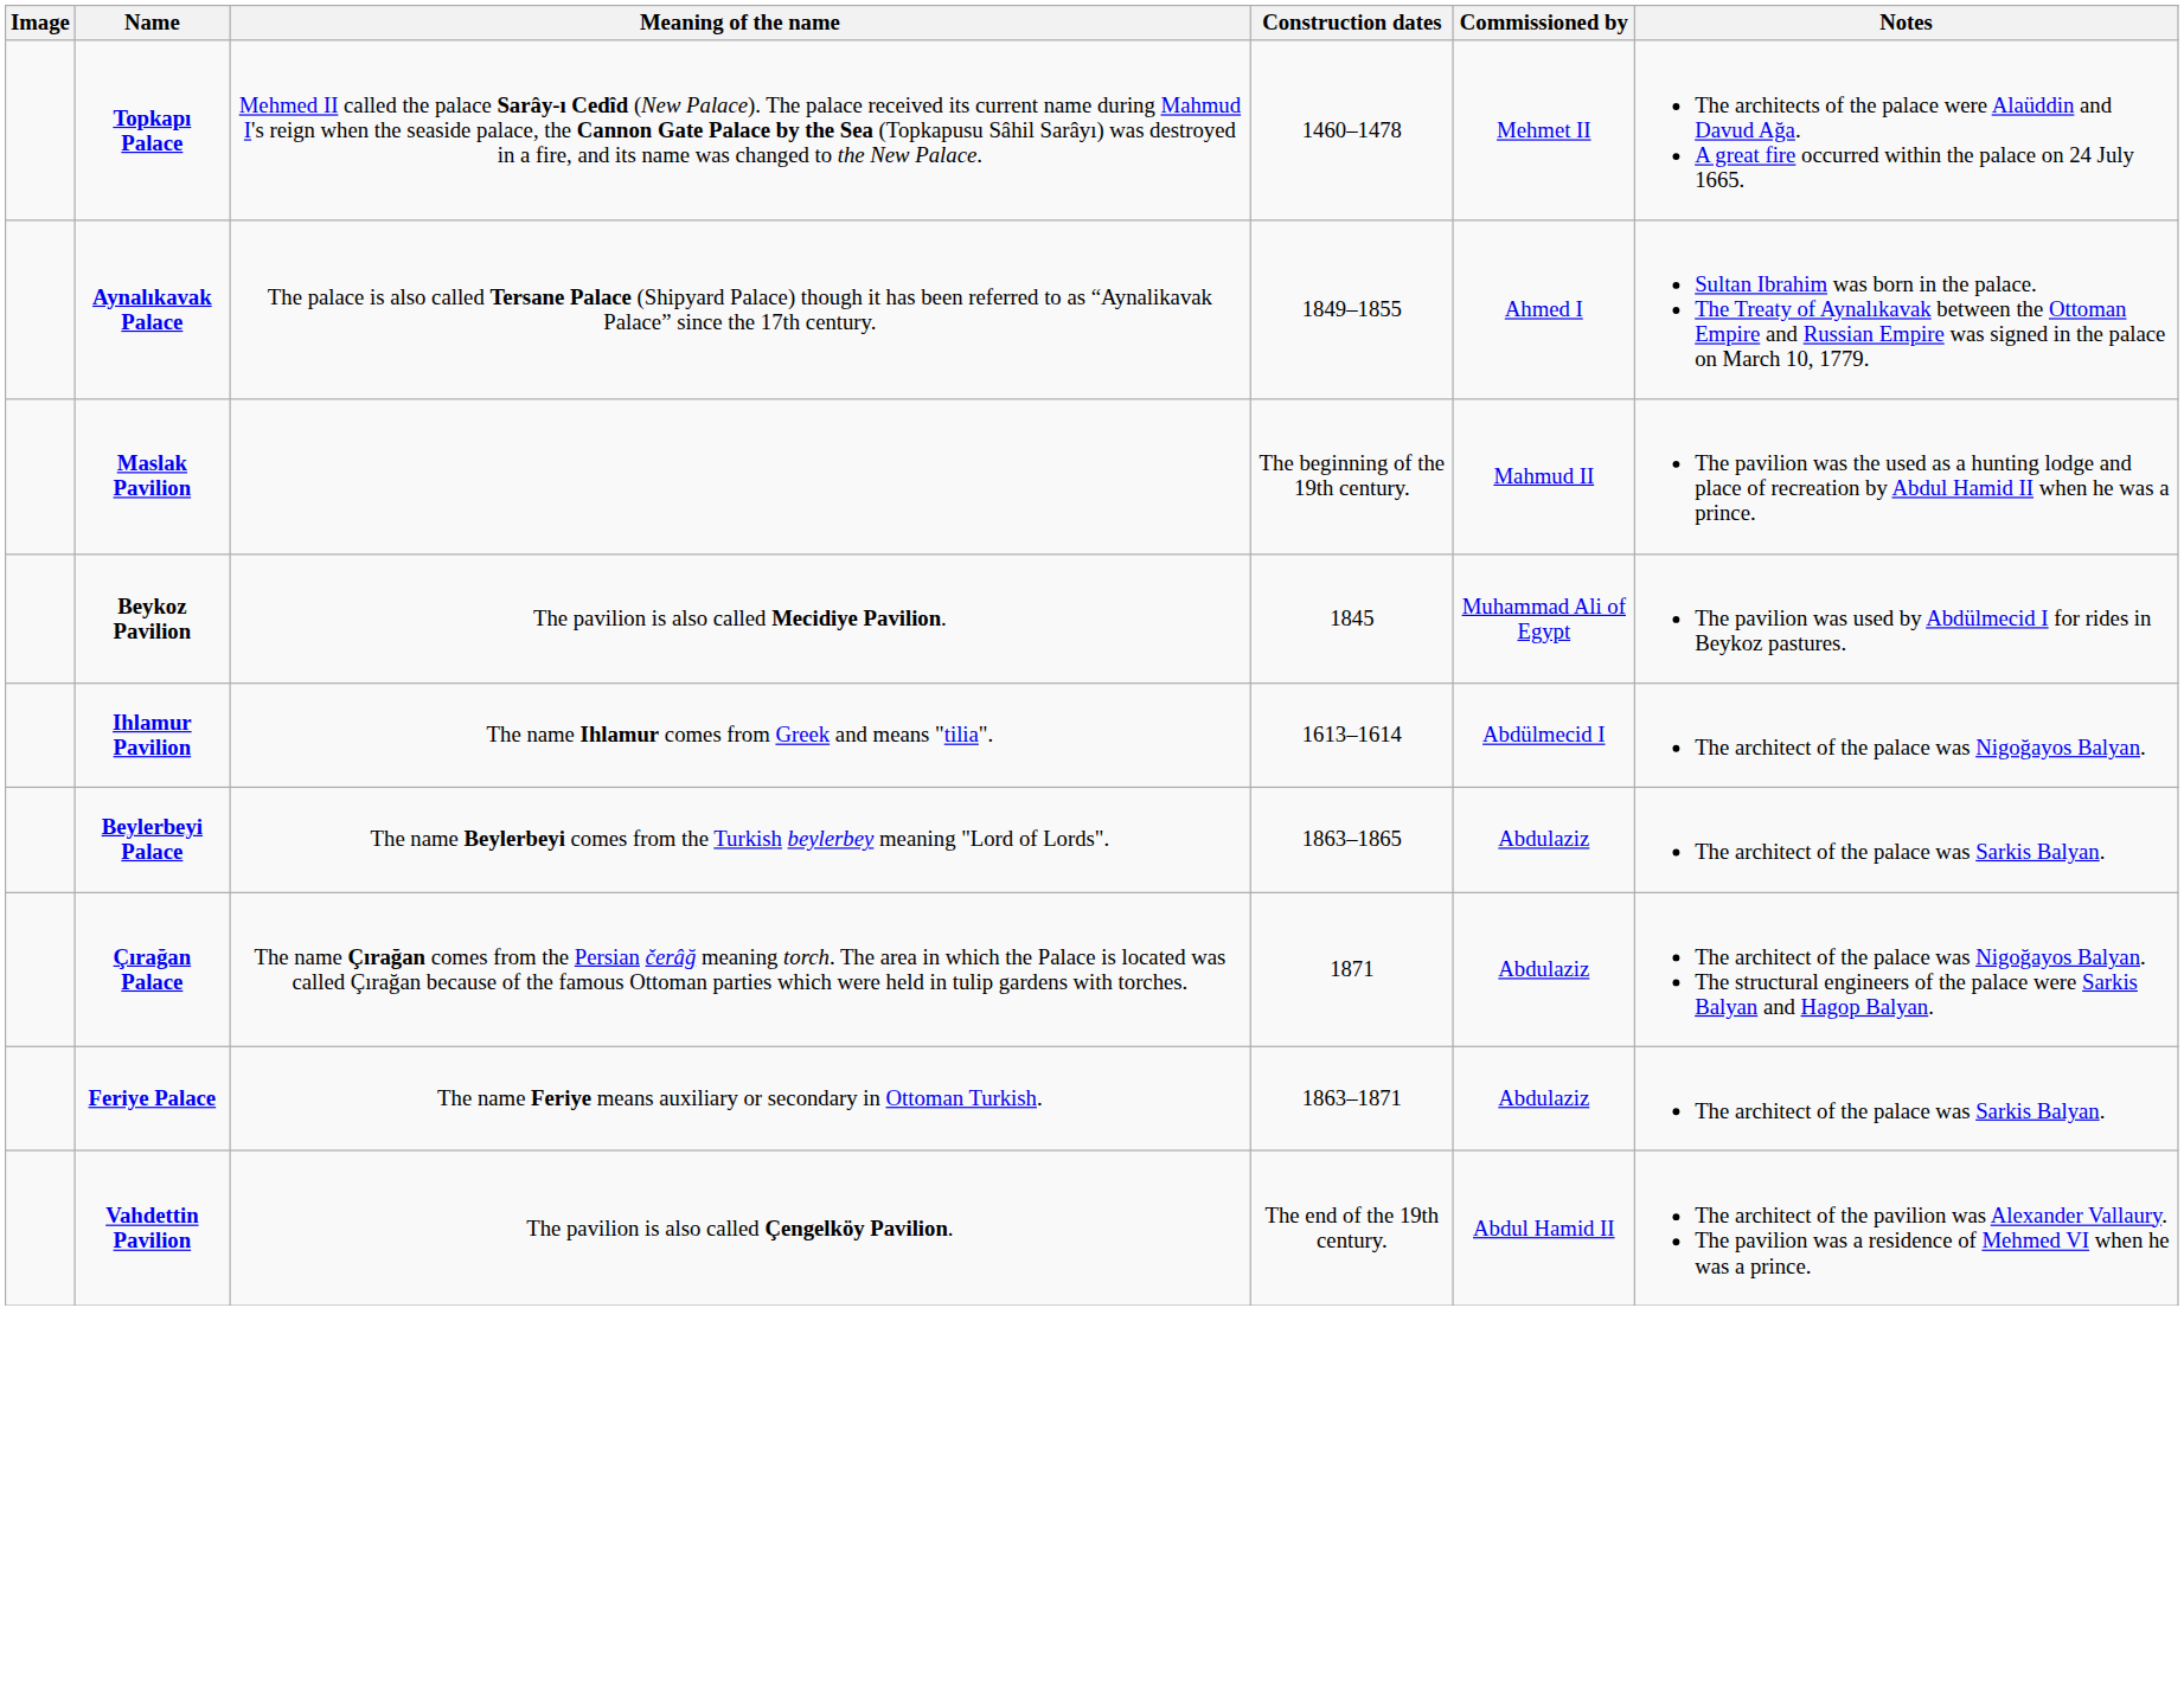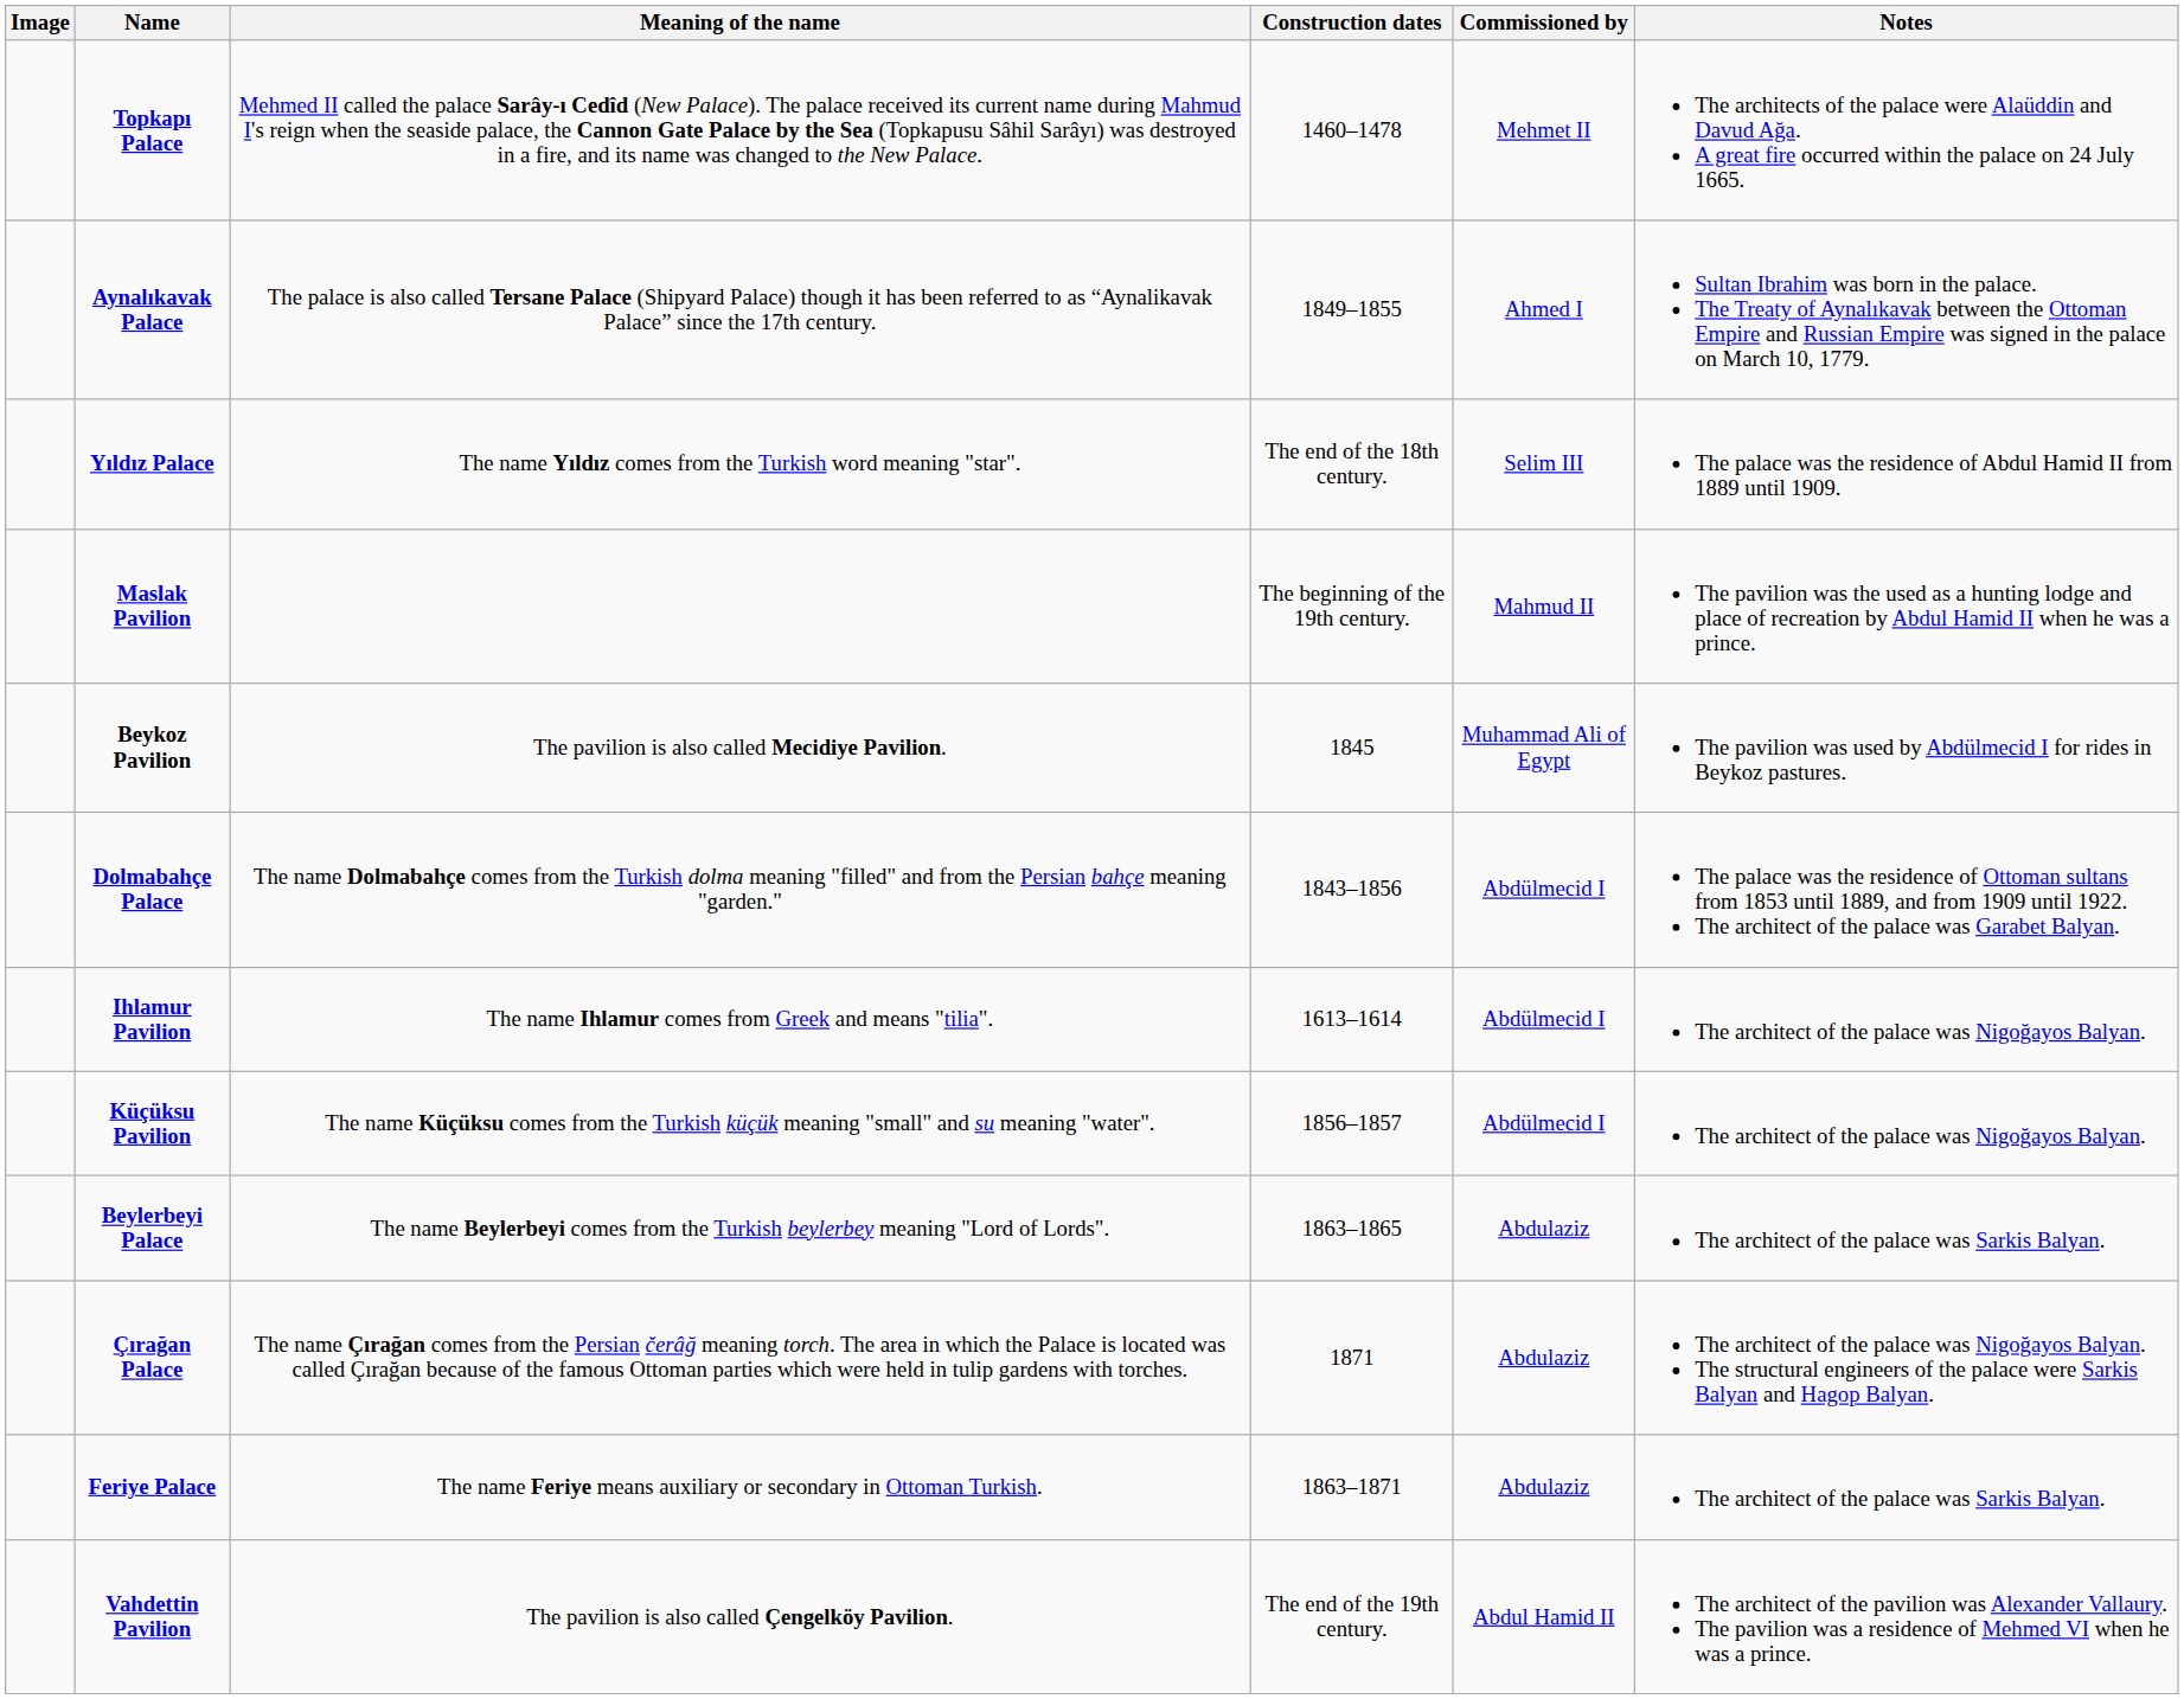+ row: Yıldız Palace | The name Yıldız comes from the Turkish word meaning "star". | The end of the 18th century. | Selim III | The palace was the residence of Abdul Hamid II from 1889 until 1909.
+ row: Dolmabahçe Palace | The name Dolmabahçe comes from the Turkish dolma meaning "filled" and from the Persian bahçe meaning "garden." | 1843–1856 | Abdülmecid I | The palace was the residence of Ottoman sultans from 1853 until 1889, and from 1909 until 1922. The architect of the palace was Garabet Balyan.
+ row: Küçüksu Pavilion | The name Küçüksu comes from the Turkish küçük meaning "small" and su meaning "water". | 1856–1857 | Abdülmecid I | The architect of the palace was Nigoğayos Balyan.
